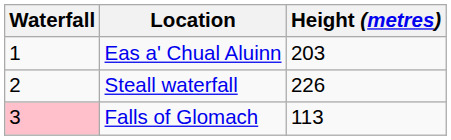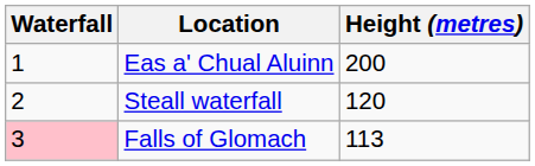Eas a' Chual Aluinn | Height (metres): 203 -> 200
Steall waterfall | Height (metres): 226 -> 120
